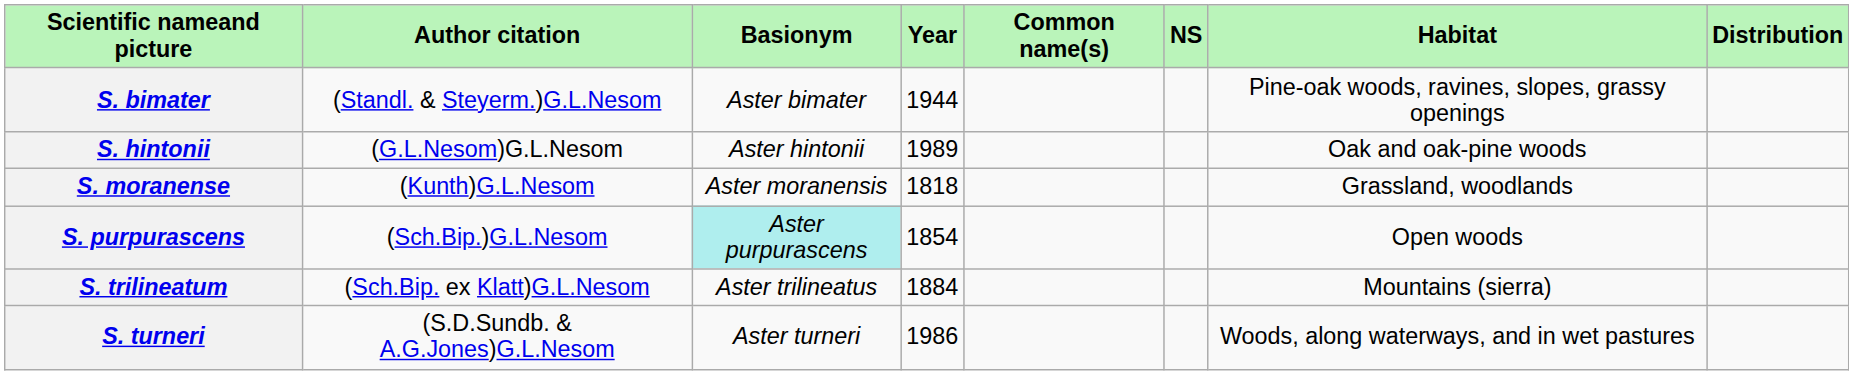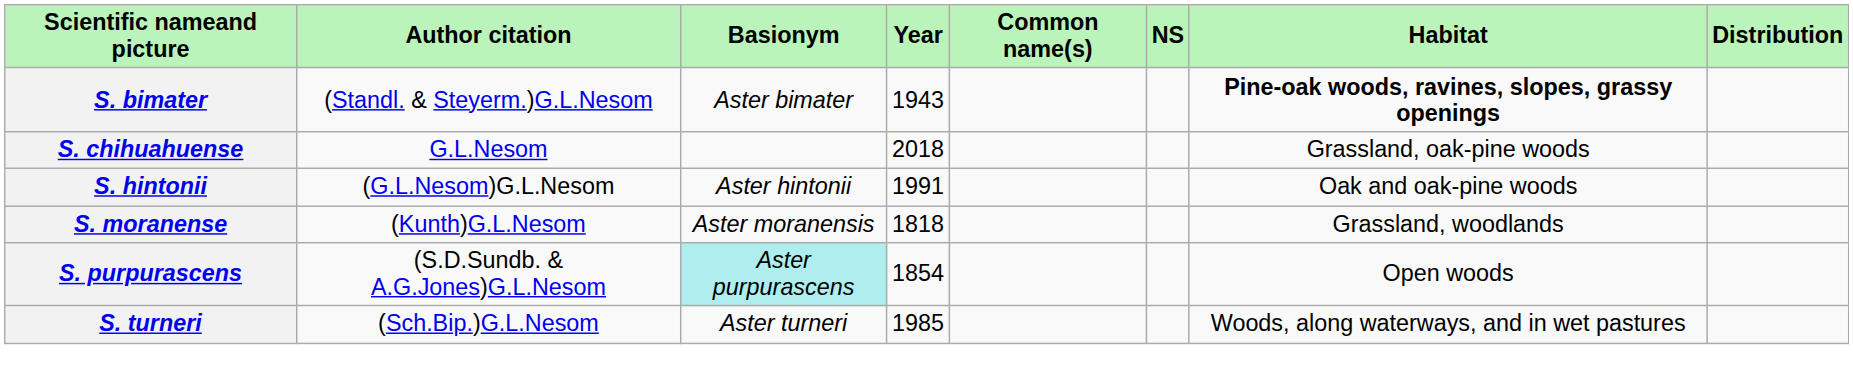S. bimater | Year: 1944 -> 1943
S. bimater | Habitat: normal -> bold
+ row: S. chihuahuense | G.L.Nesom | 2018 | Grassland, oak-pine woods
S. hintonii | Year: 1989 -> 1991
S. purpurascens | Author citation: (Sch.Bip.)G.L.Nesom -> (S.D.Sundb. & A.G.Jones)G.L.Nesom
- row: S. trilineatum | (Sch.Bip. ex Klatt)G.L.Nesom | Aster trilineatus | 1884 | Mountains (sierra)
S. turneri | Author citation: (S.D.Sundb. & A.G.Jones)G.L.Nesom -> (Sch.Bip.)G.L.Nesom
S. turneri | Year: 1986 -> 1985
